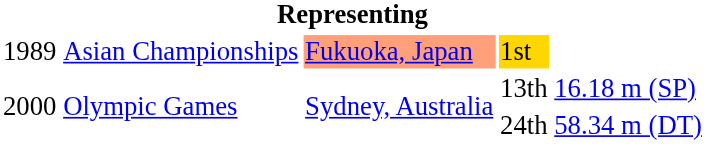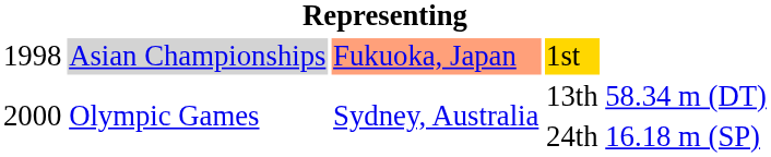1st | column 1: 1989 -> 1998
1st | column 2: no background -> lightgrey background
13th | column 5: 16.18 m (SP) -> 58.34 m (DT)
24th | column 5: 58.34 m (DT) -> 16.18 m (SP)
